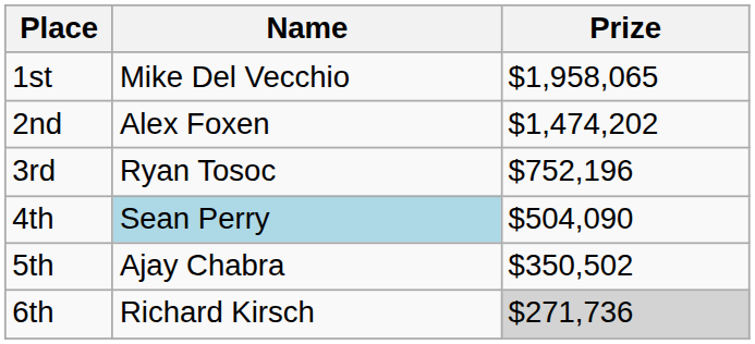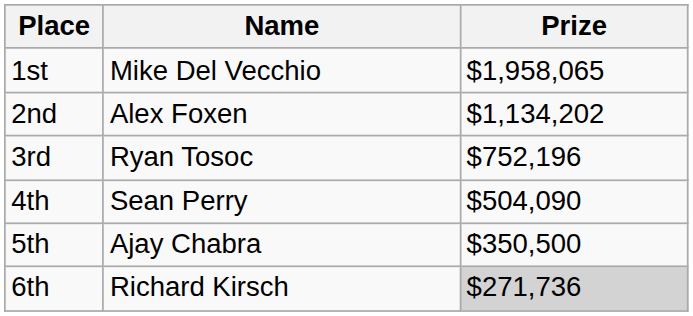2nd | Prize: $1,474,202 -> $1,134,202
4th | Name: lightblue background -> no background
5th | Prize: $350,502 -> $350,500
